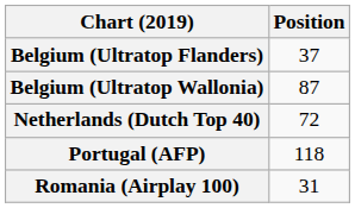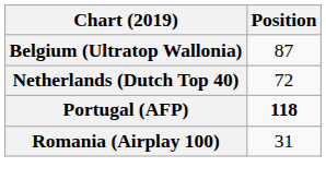- row: Belgium (Ultratop Flanders) | 37
Portugal (AFP) | Position: normal -> bold
